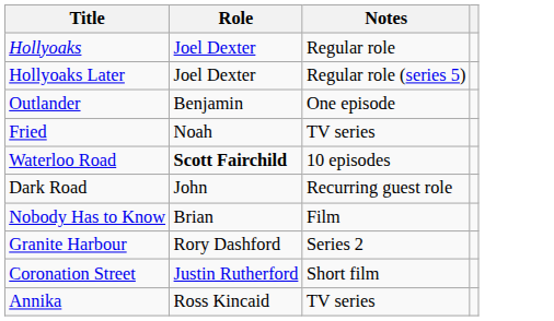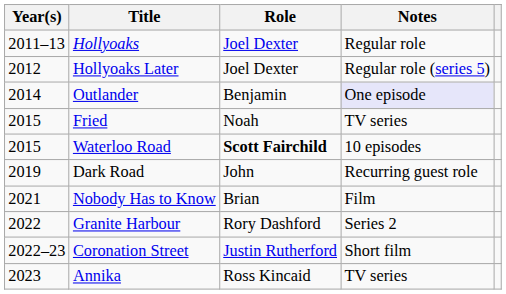+ column: Year(s) | 2011–13 | 2012 | 2014 | 2015 | 2015 | 2019 | 2021 | 2022 | 2022–23 | 2023
Outlander | Notes: no background -> lavender background
